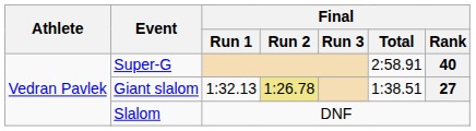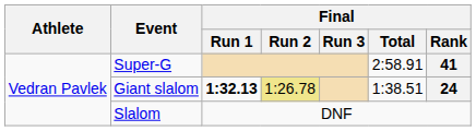Super-G | Final / Rank: 40 -> 41
Giant slalom | Final / Run 1: normal -> bold
Giant slalom | Final / Rank: 27 -> 24
